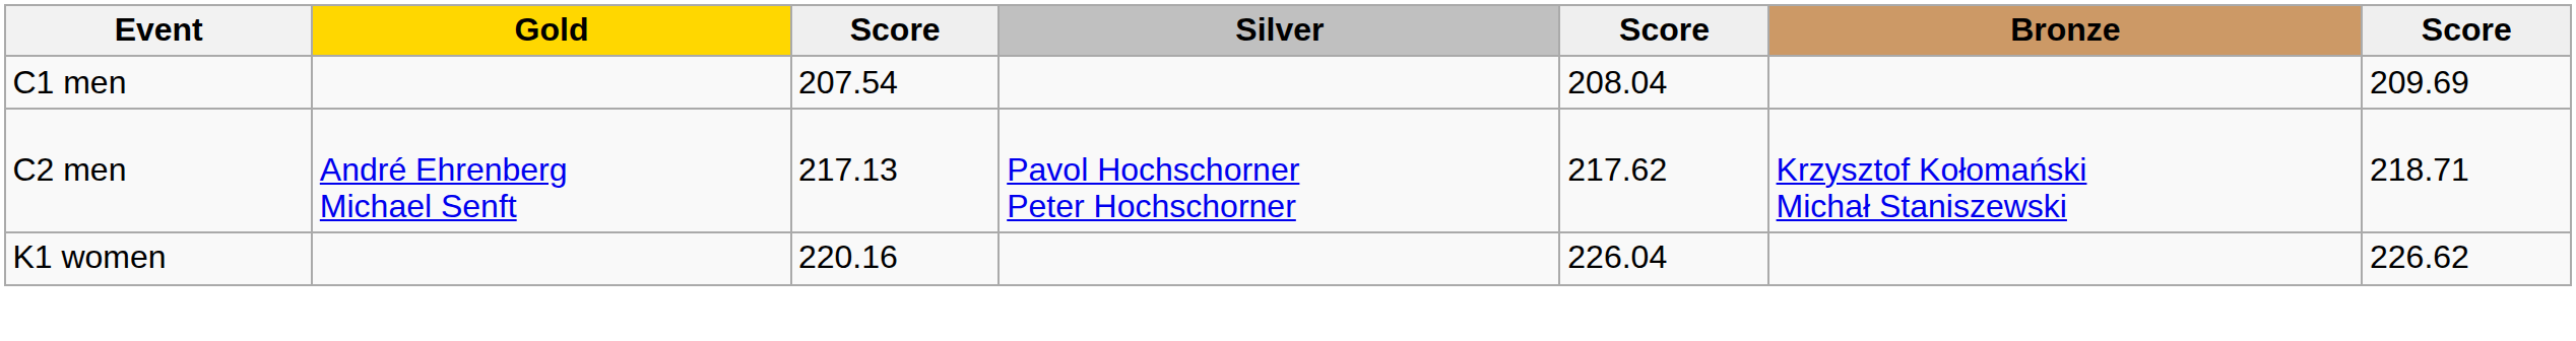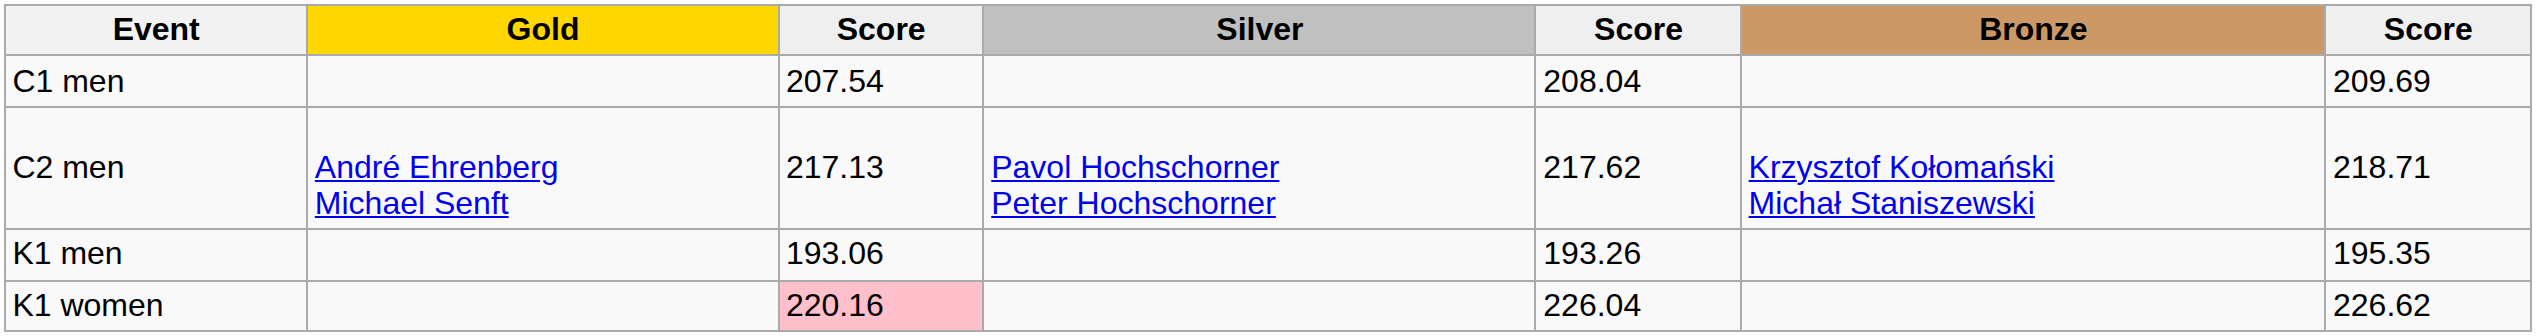+ row: K1 men | 193.06 | 193.26 | 195.35
K1 women | column 3: no background -> pink background
